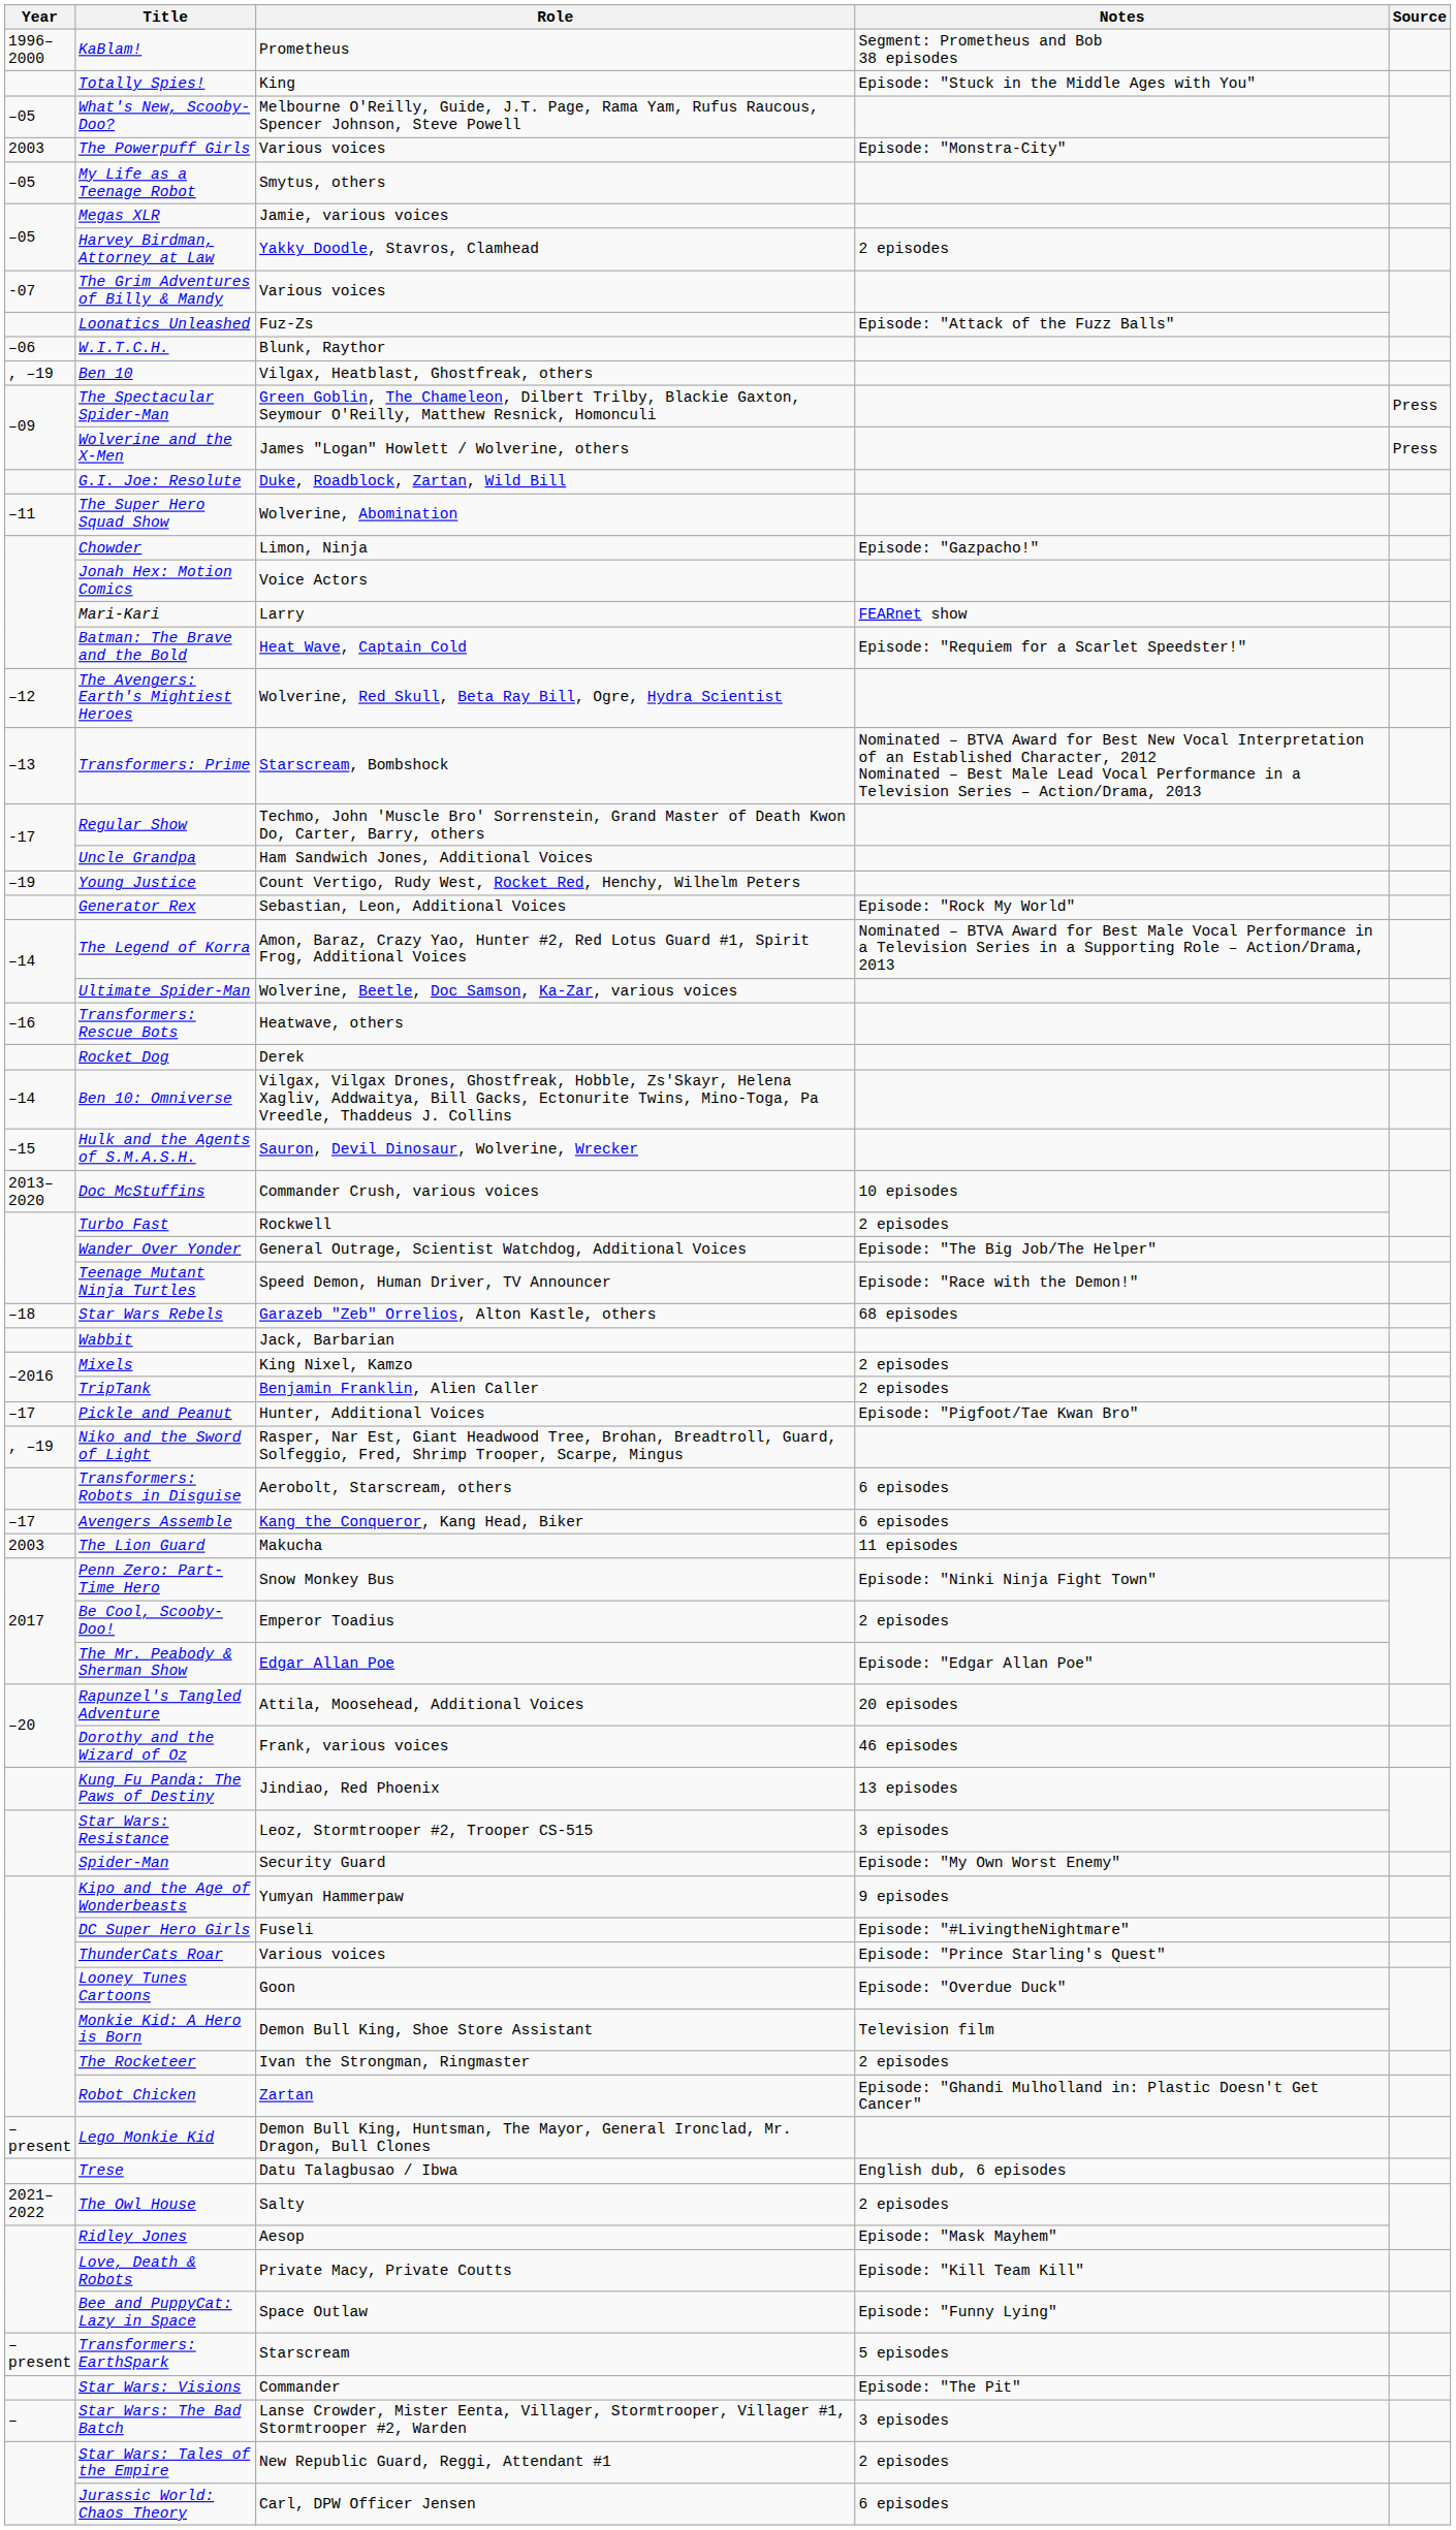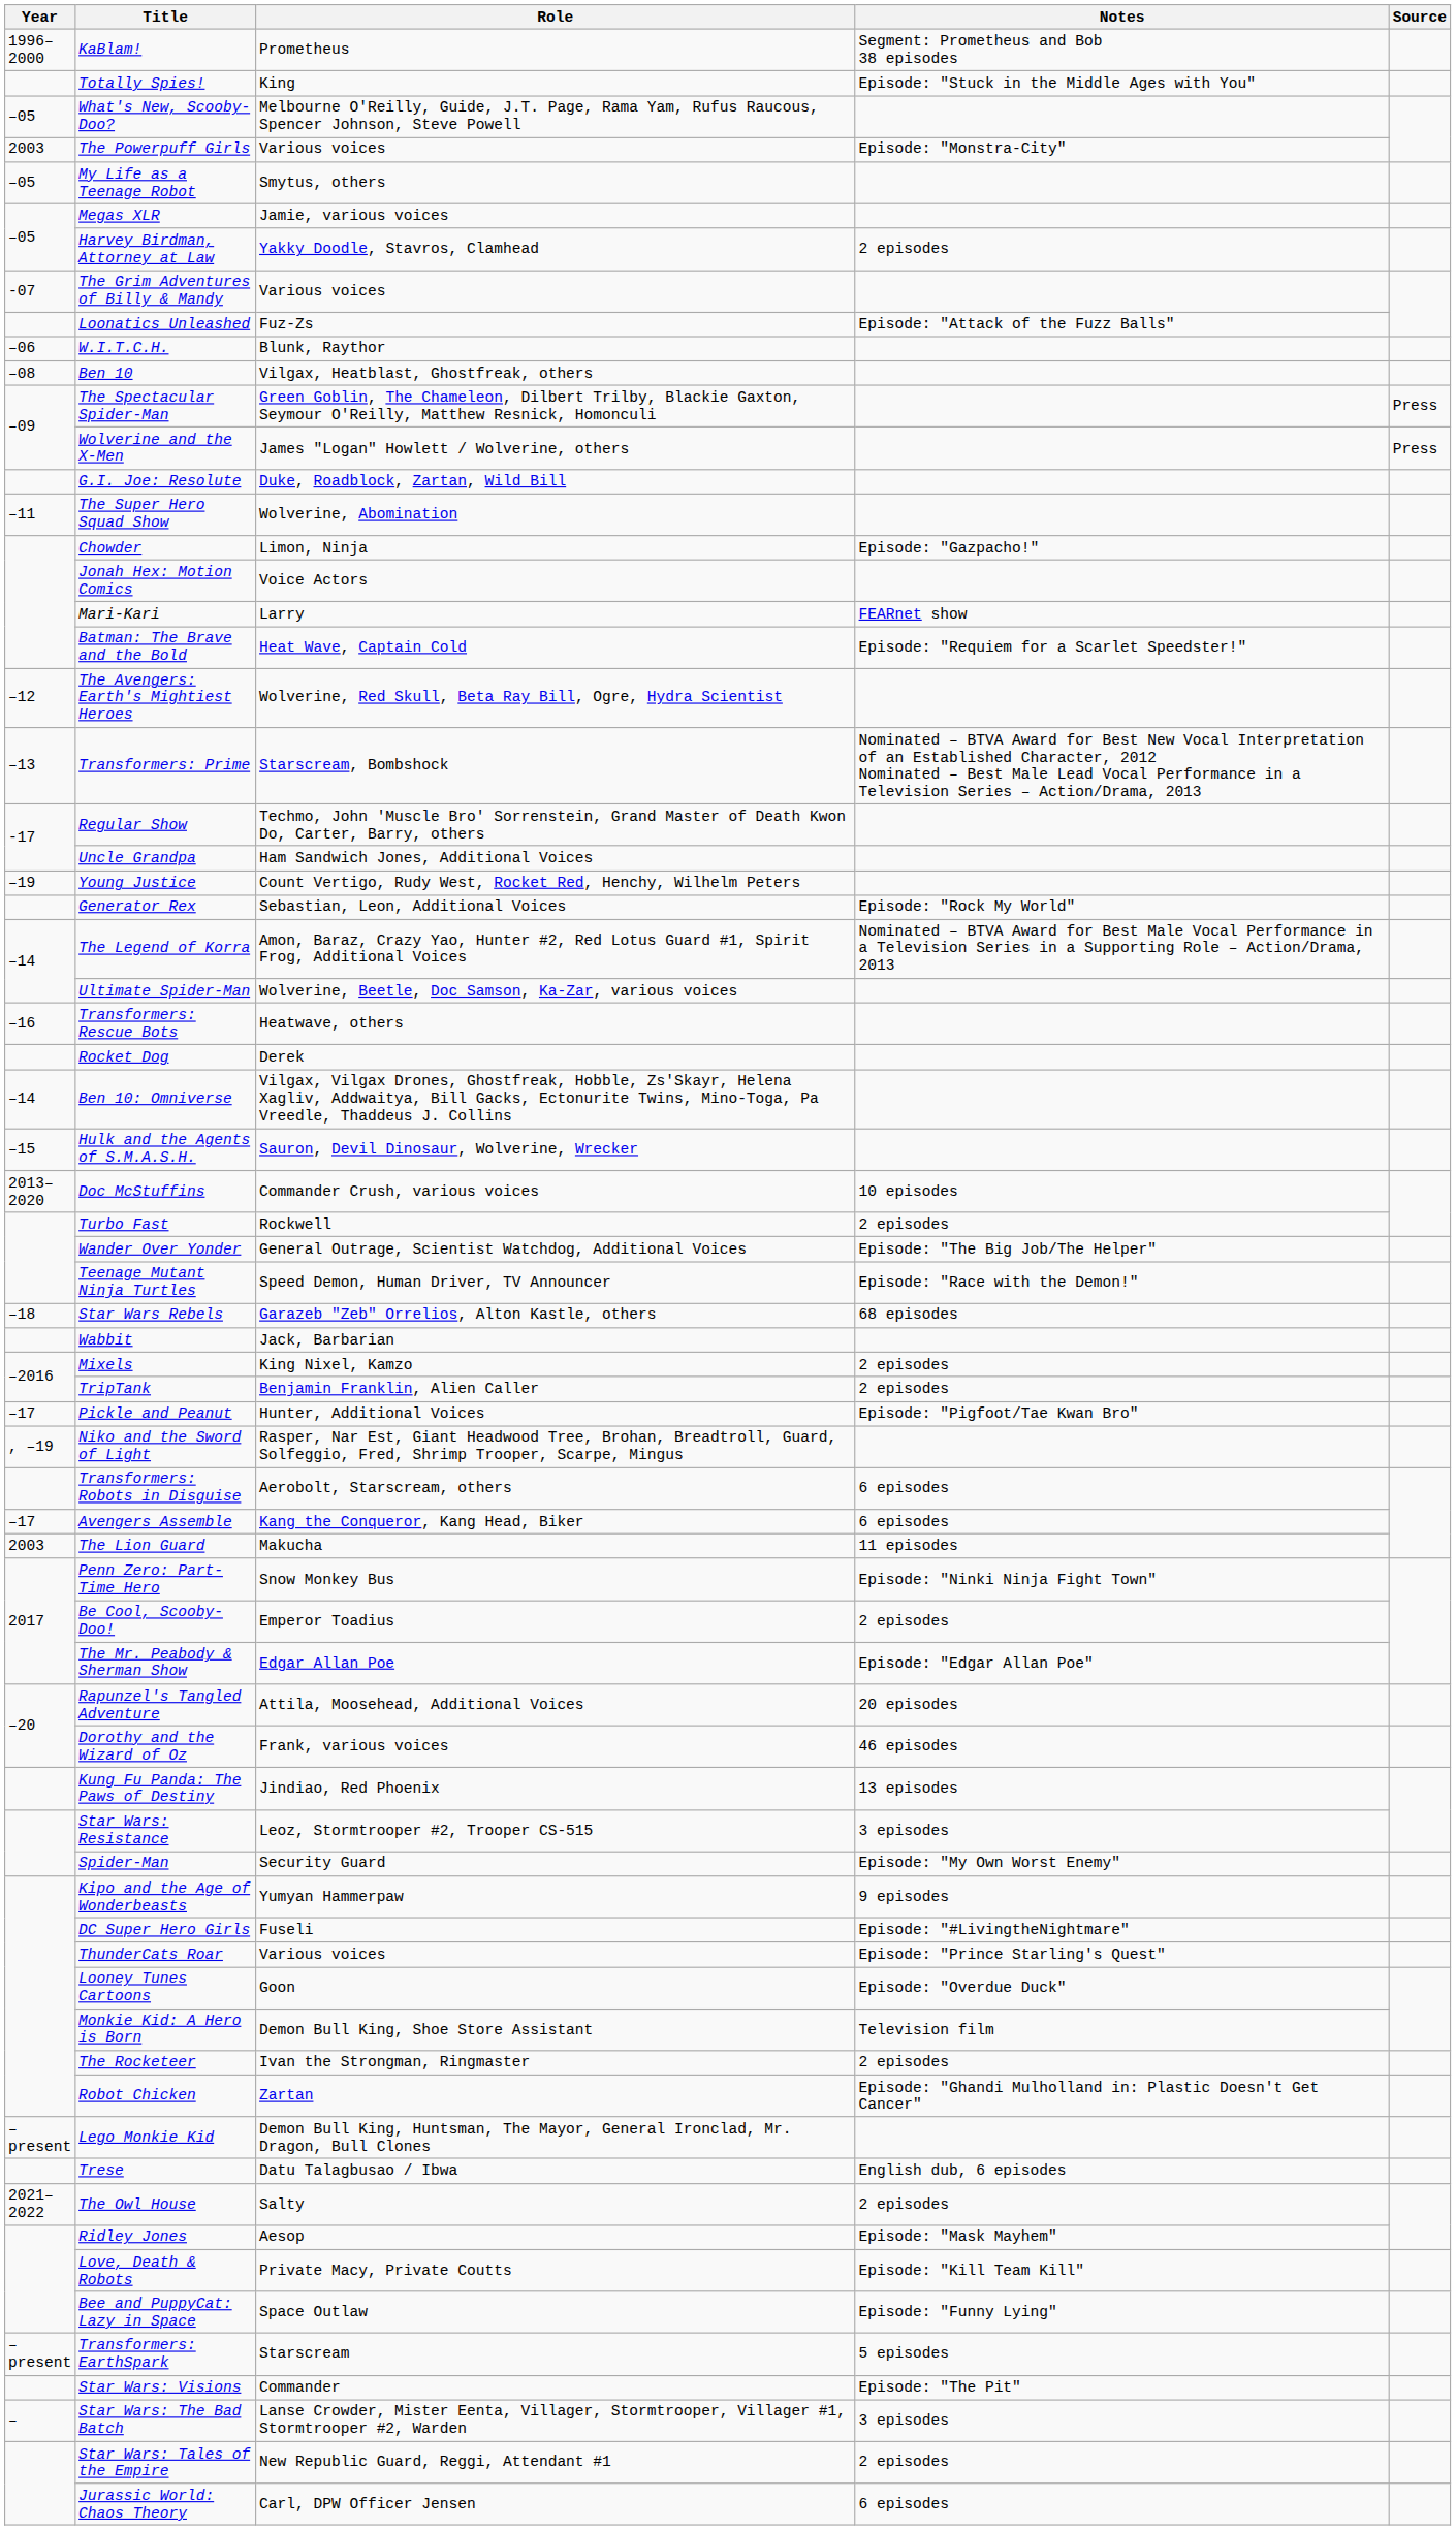Ben 10 | Year: , –19 -> –08
